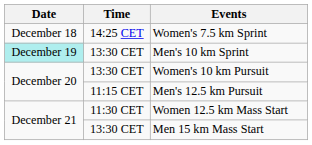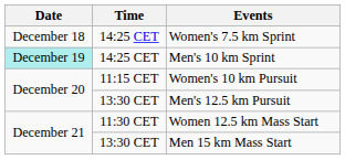Men's 10 km Sprint | Time: 13:30 CET -> 14:25 CET
Women's 10 km Pursuit | Time: 13:30 CET -> 11:15 CET
Men's 12.5 km Pursuit | Time: 11:15 CET -> 13:30 CET
